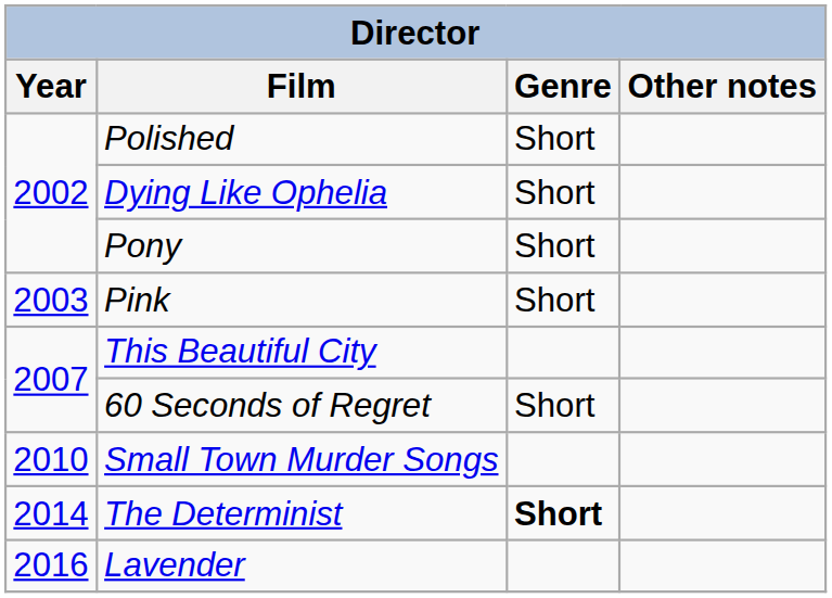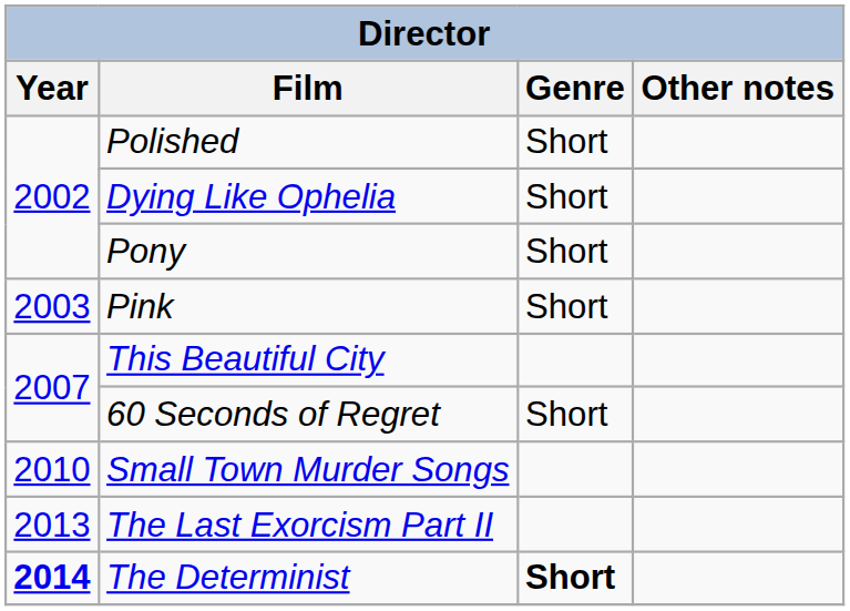+ row: 2013 | The Last Exorcism Part II
The Determinist | Year: normal -> bold
- row: 2016 | Lavender
